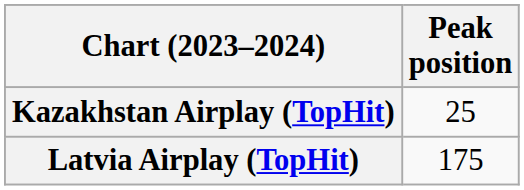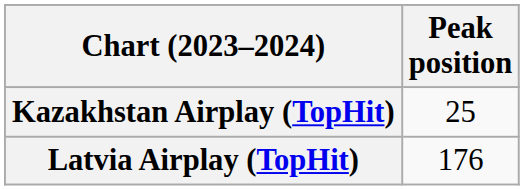Latvia Airplay (TopHit) | Peak position: 175 -> 176
